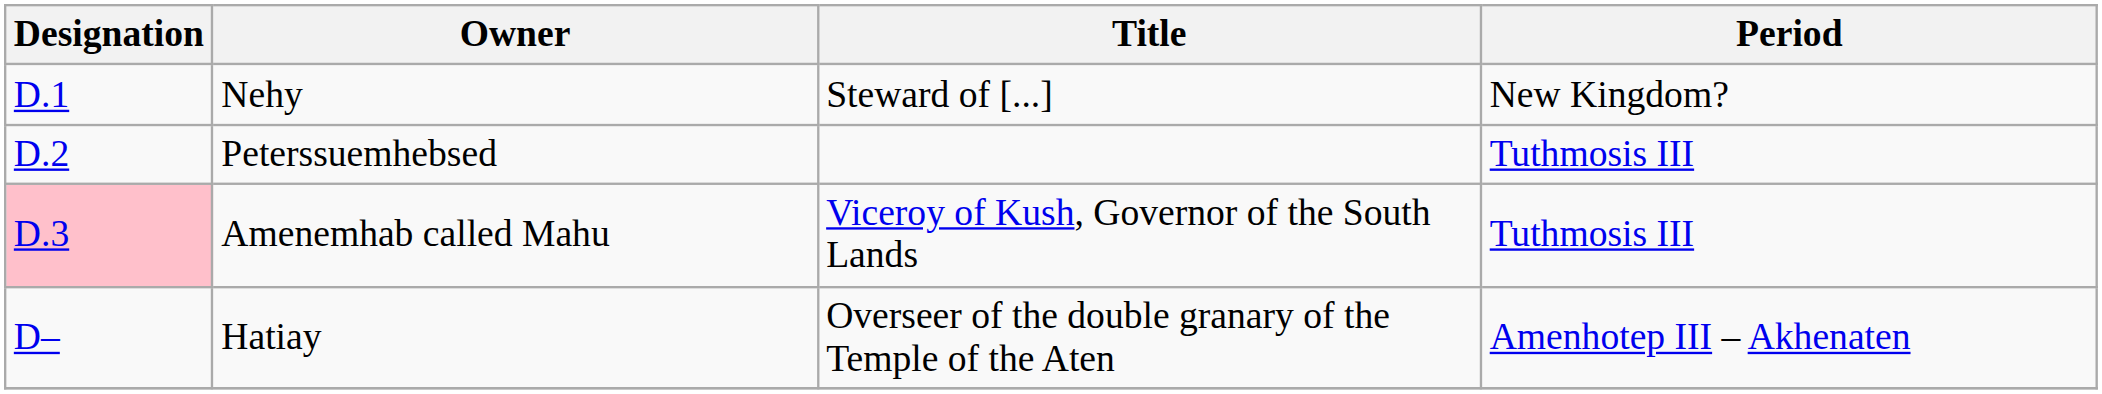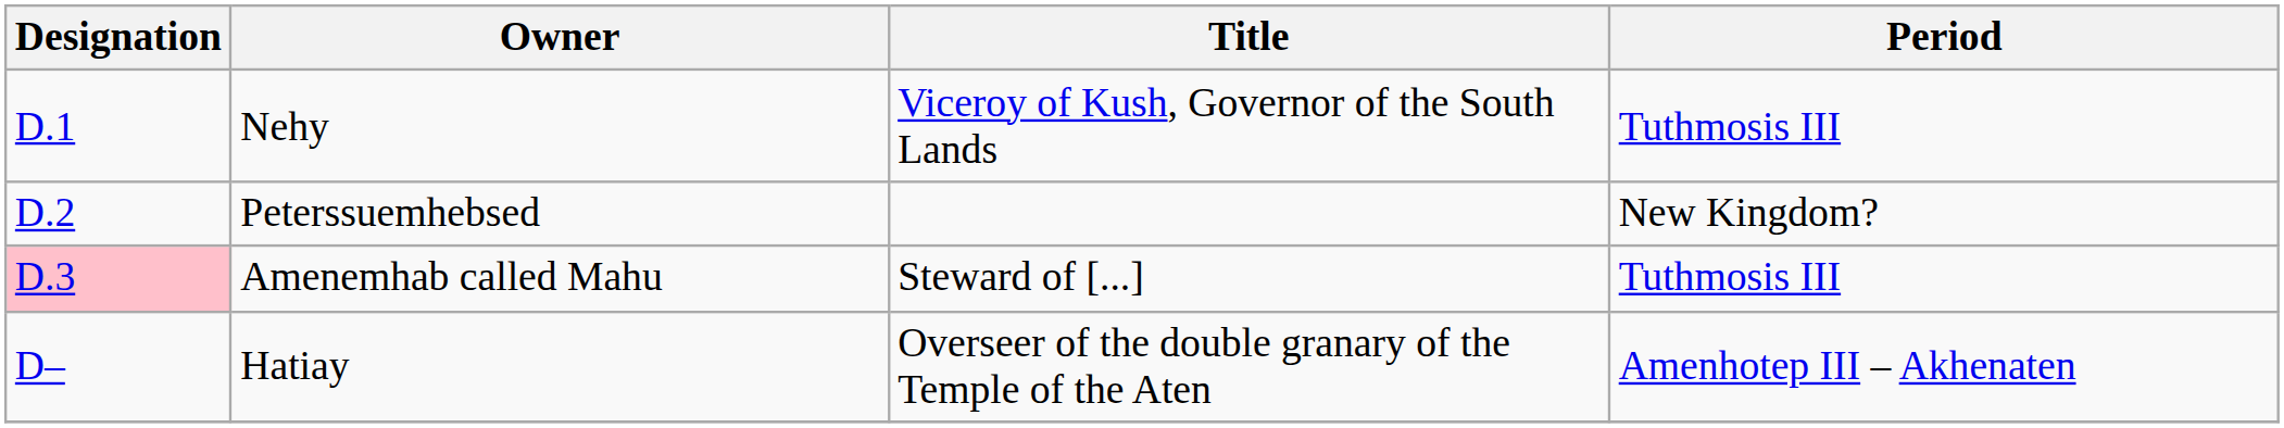Nehy | Title: Steward of [...] -> Viceroy of Kush, Governor of the South Lands
Nehy | Period: New Kingdom? -> Tuthmosis III
Peterssuemhebsed | Period: Tuthmosis III -> New Kingdom?
Amenemhab called Mahu | Title: Viceroy of Kush, Governor of the South Lands -> Steward of [...]
